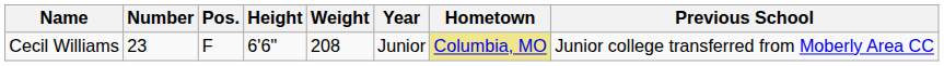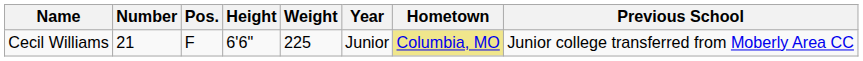Cecil Williams | Number: 23 -> 21
Cecil Williams | Weight: 208 -> 225
